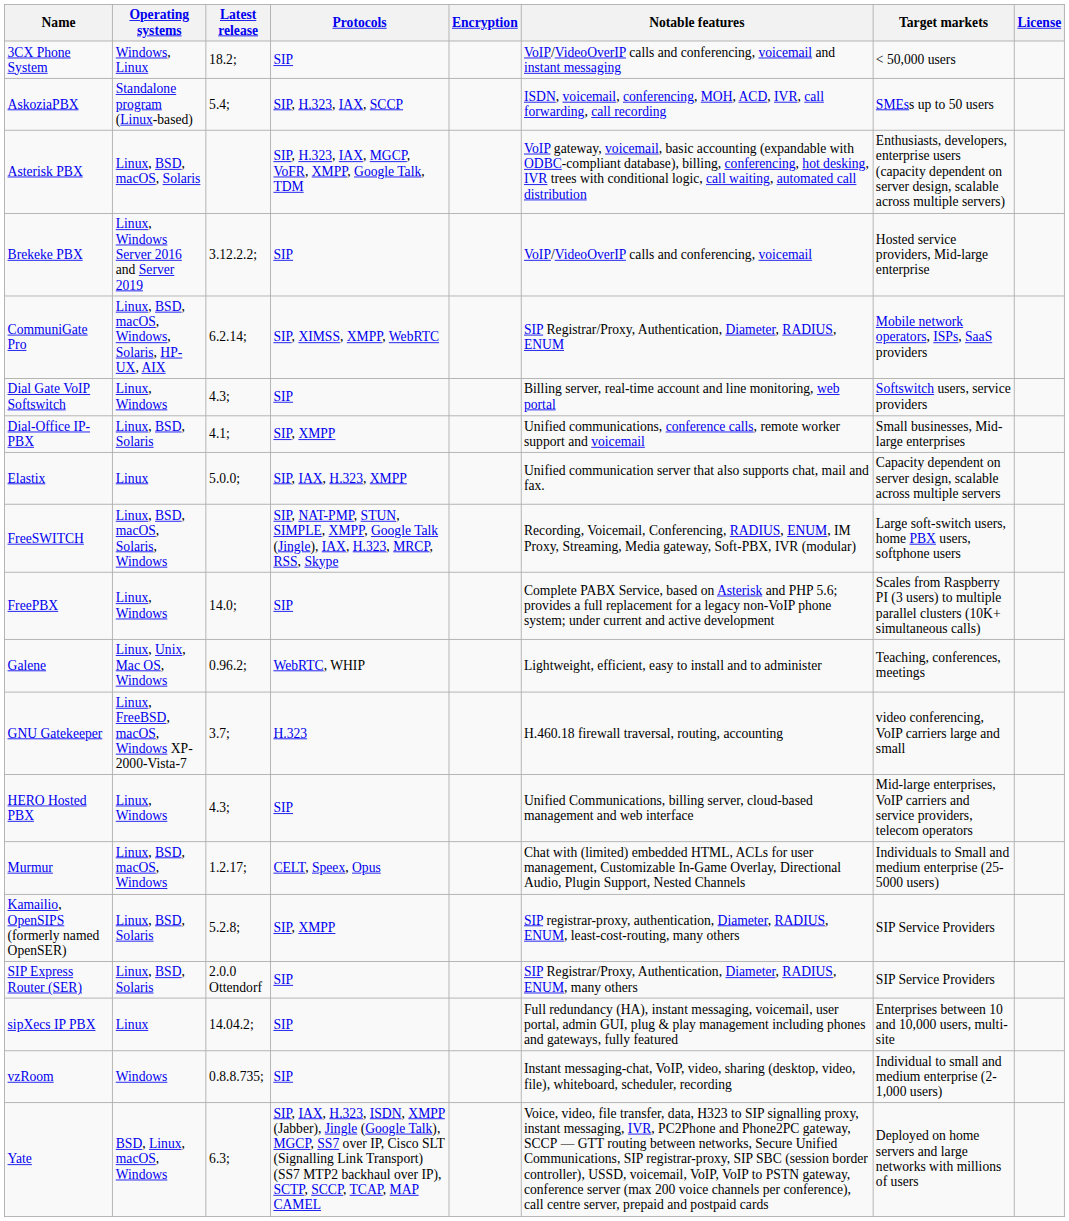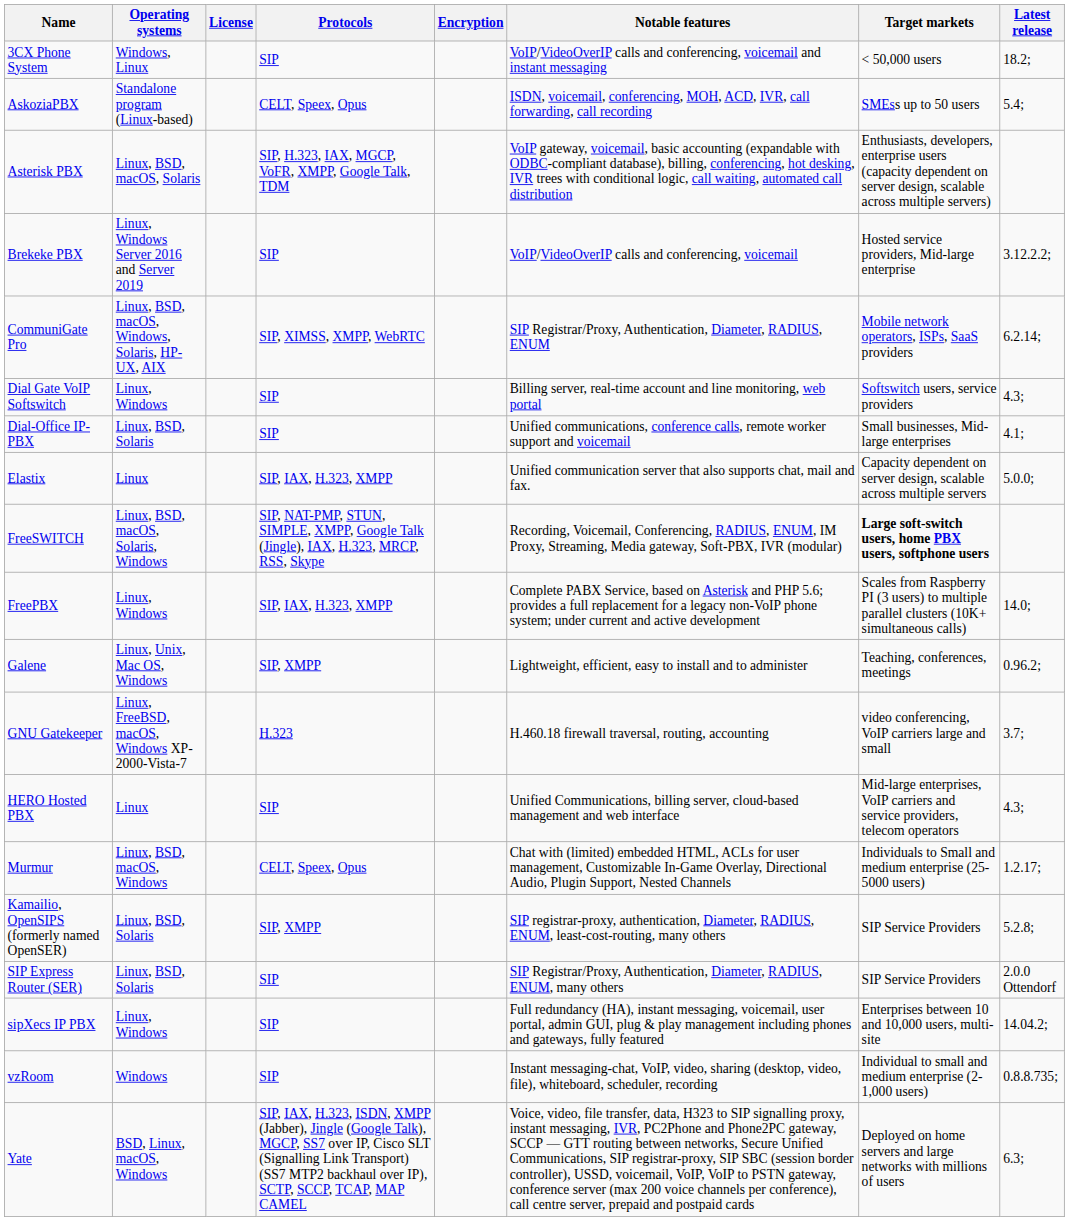columns swapped: License <-> Latest release
AskoziaPBX | Protocols: SIP, H.323, IAX, SCCP -> CELT, Speex, Opus
Dial-Office IP-PBX | Protocols: SIP, XMPP -> SIP
FreeSWITCH | Target markets: normal -> bold
FreePBX | Protocols: SIP -> SIP, IAX, H.323, XMPP
Galene | Protocols: WebRTC, WHIP -> SIP, XMPP
HERO Hosted PBX | Operating systems: Linux, Windows -> Linux
sipXecs IP PBX | Operating systems: Linux -> Linux, Windows
